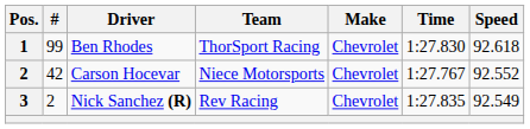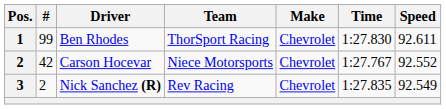Ben Rhodes | Speed: 92.618 -> 92.611
